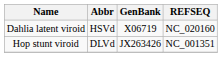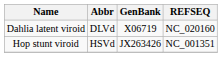Dahlia latent viroid | Abbr: HSVd -> DLVd
Hop stunt viroid | Abbr: DLVd -> HSVd
